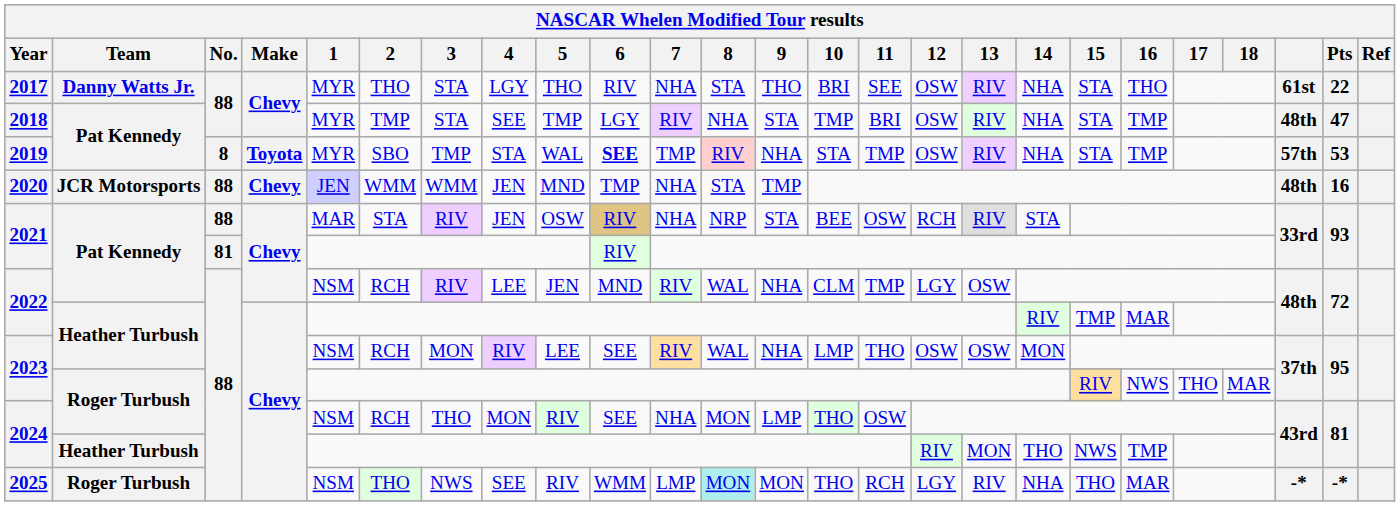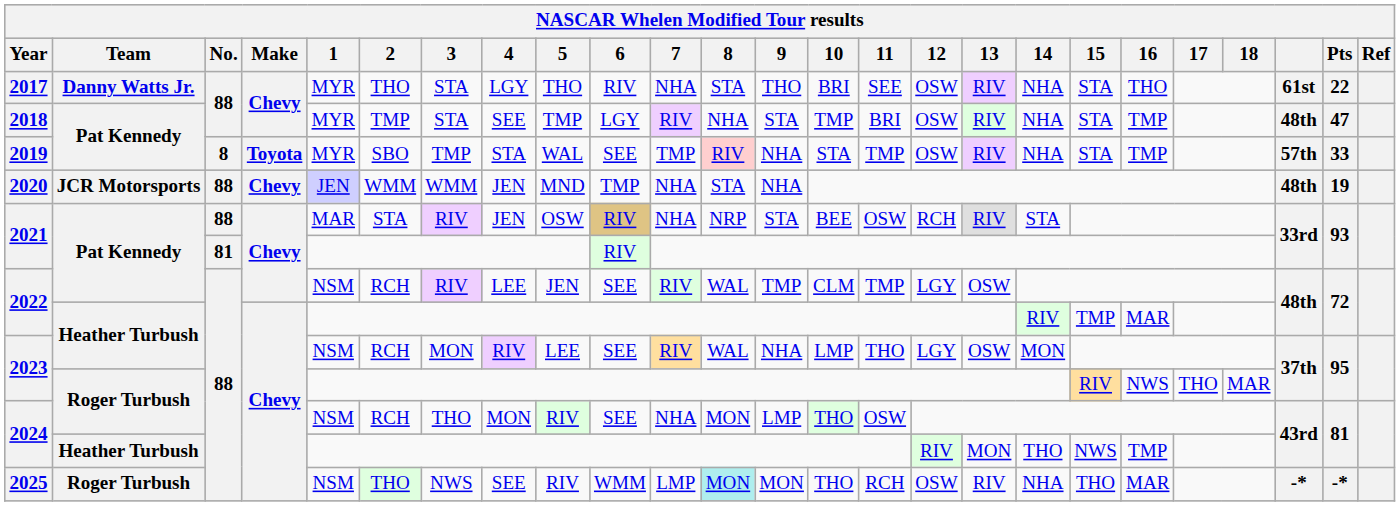2019 | 6: bold -> normal
2019 | Pts: 53 -> 33
2020 | 9: TMP -> NHA
2020 | Pts: 16 -> 19
2022 / Pat Kennedy | 6: MND -> SEE
2022 / Pat Kennedy | 9: NHA -> TMP
2023 / Heather Turbush | 12: OSW -> LGY
2025 | 12: LGY -> OSW
